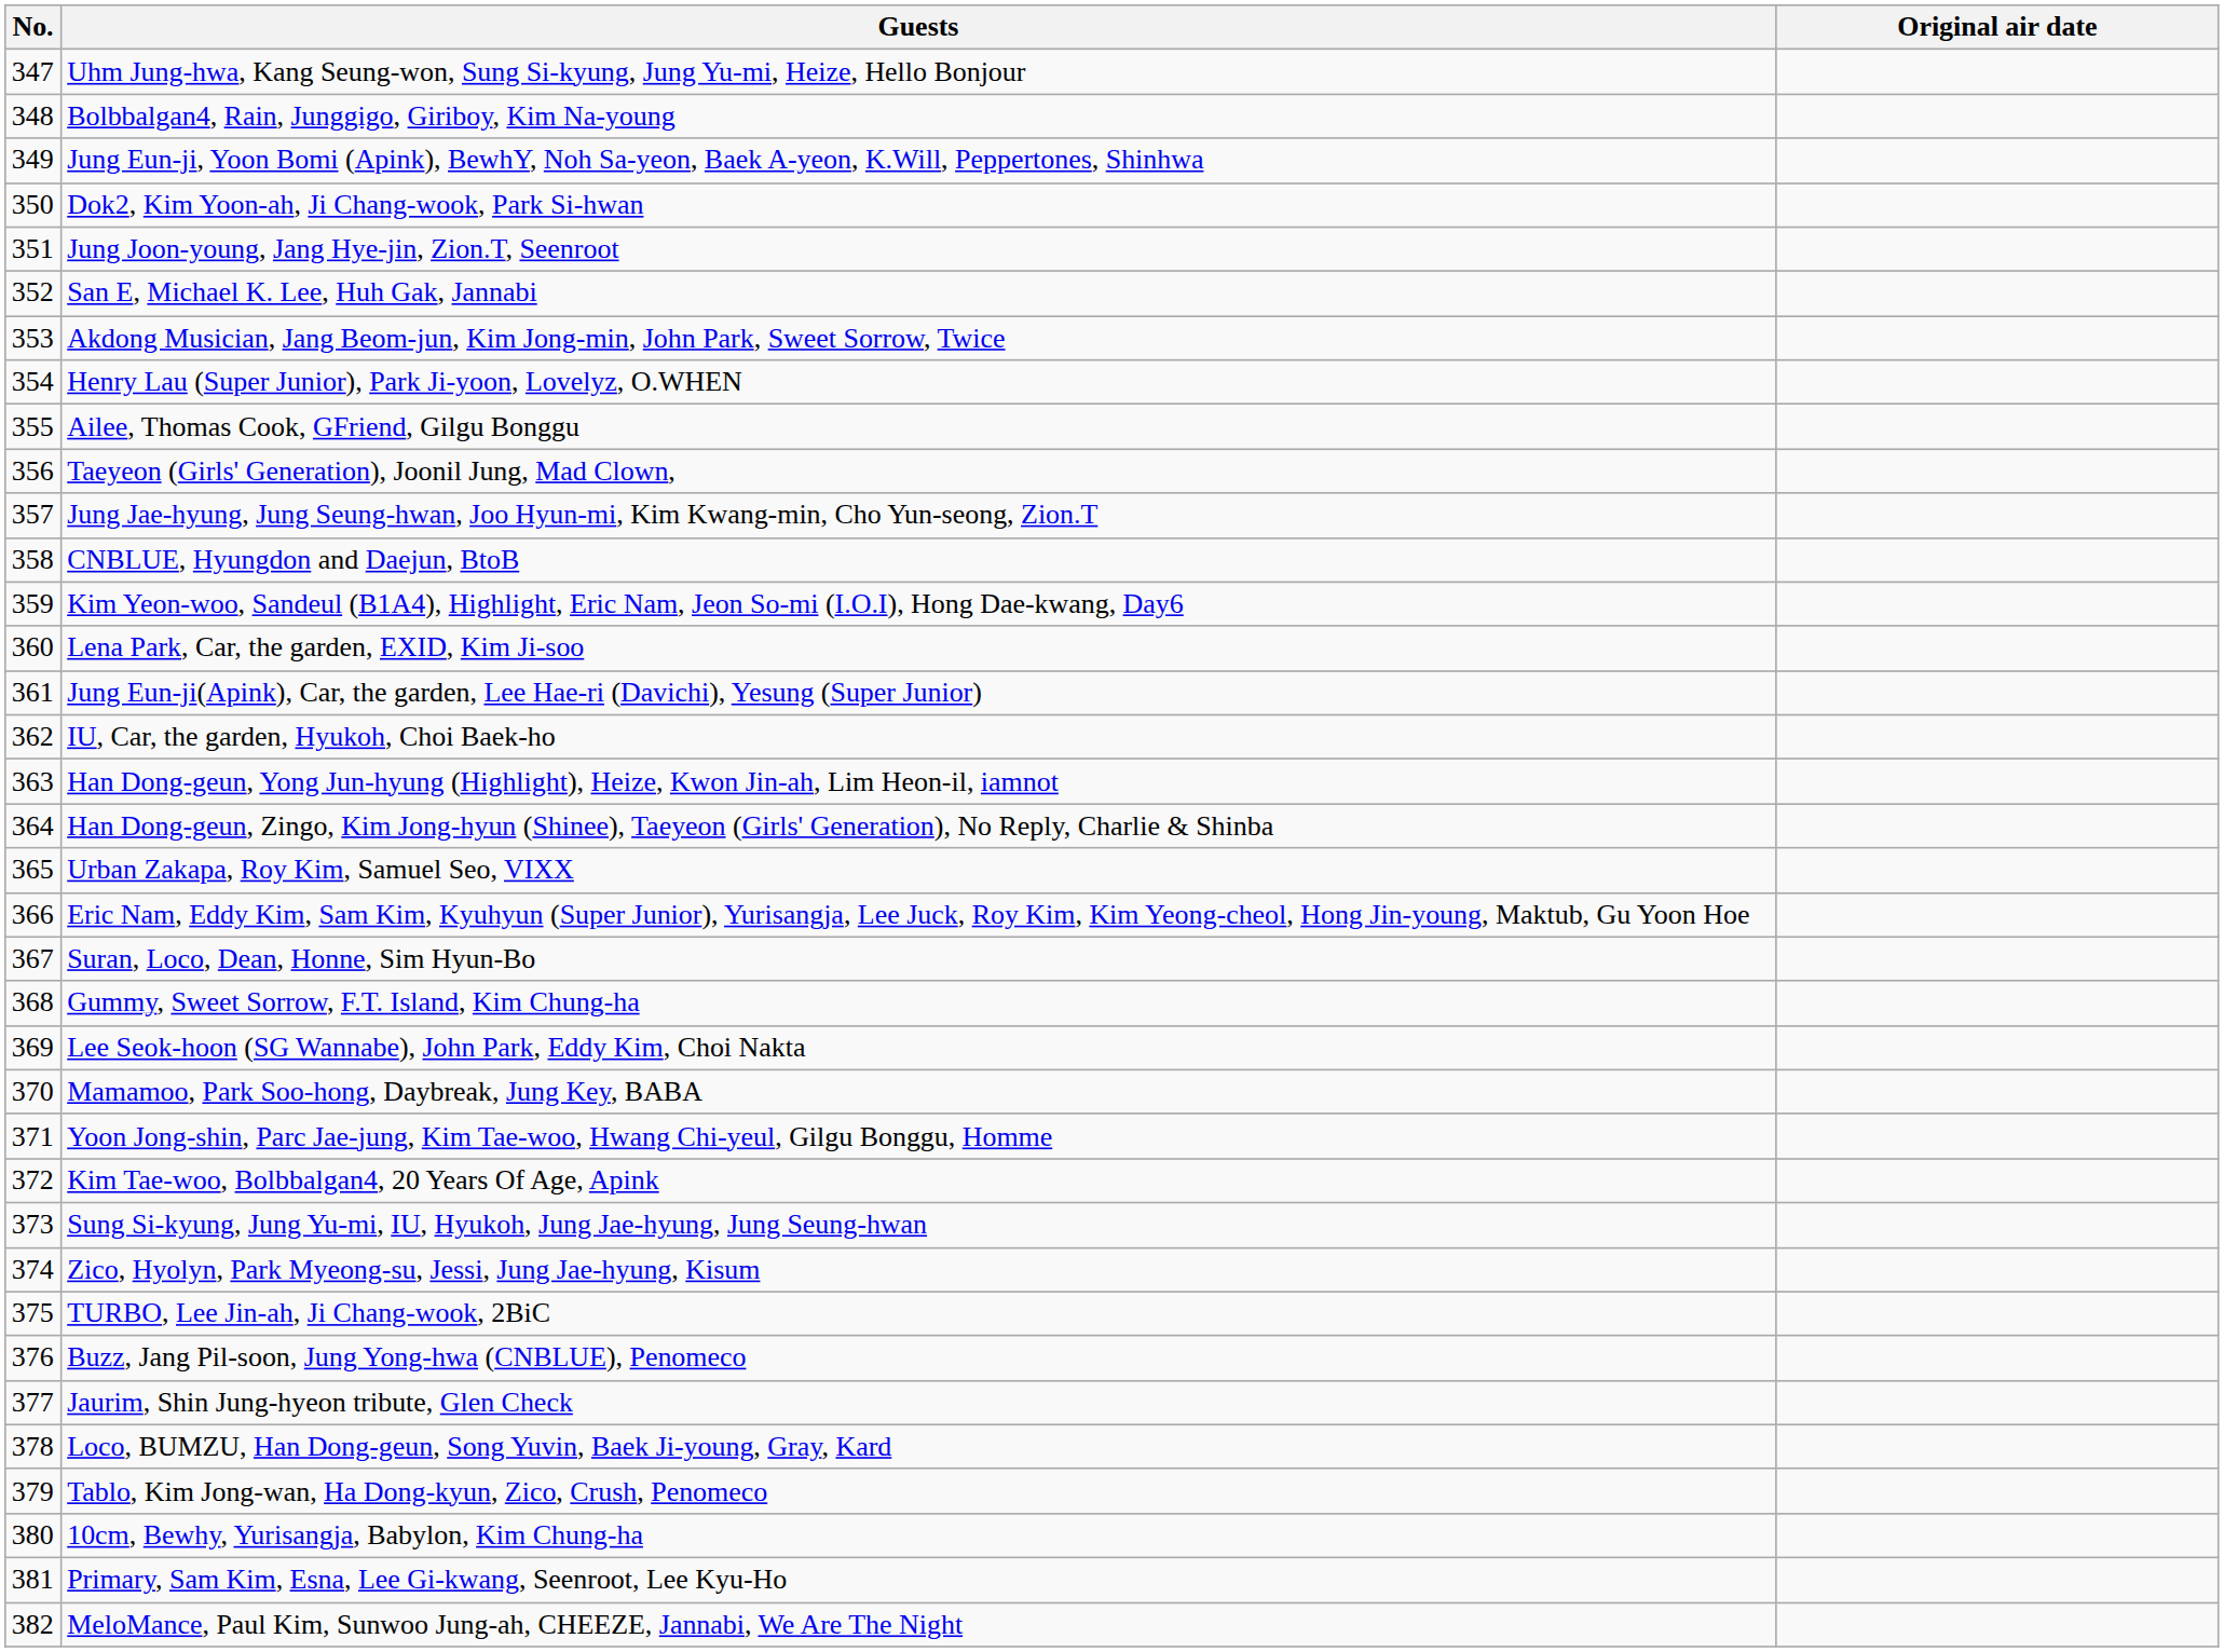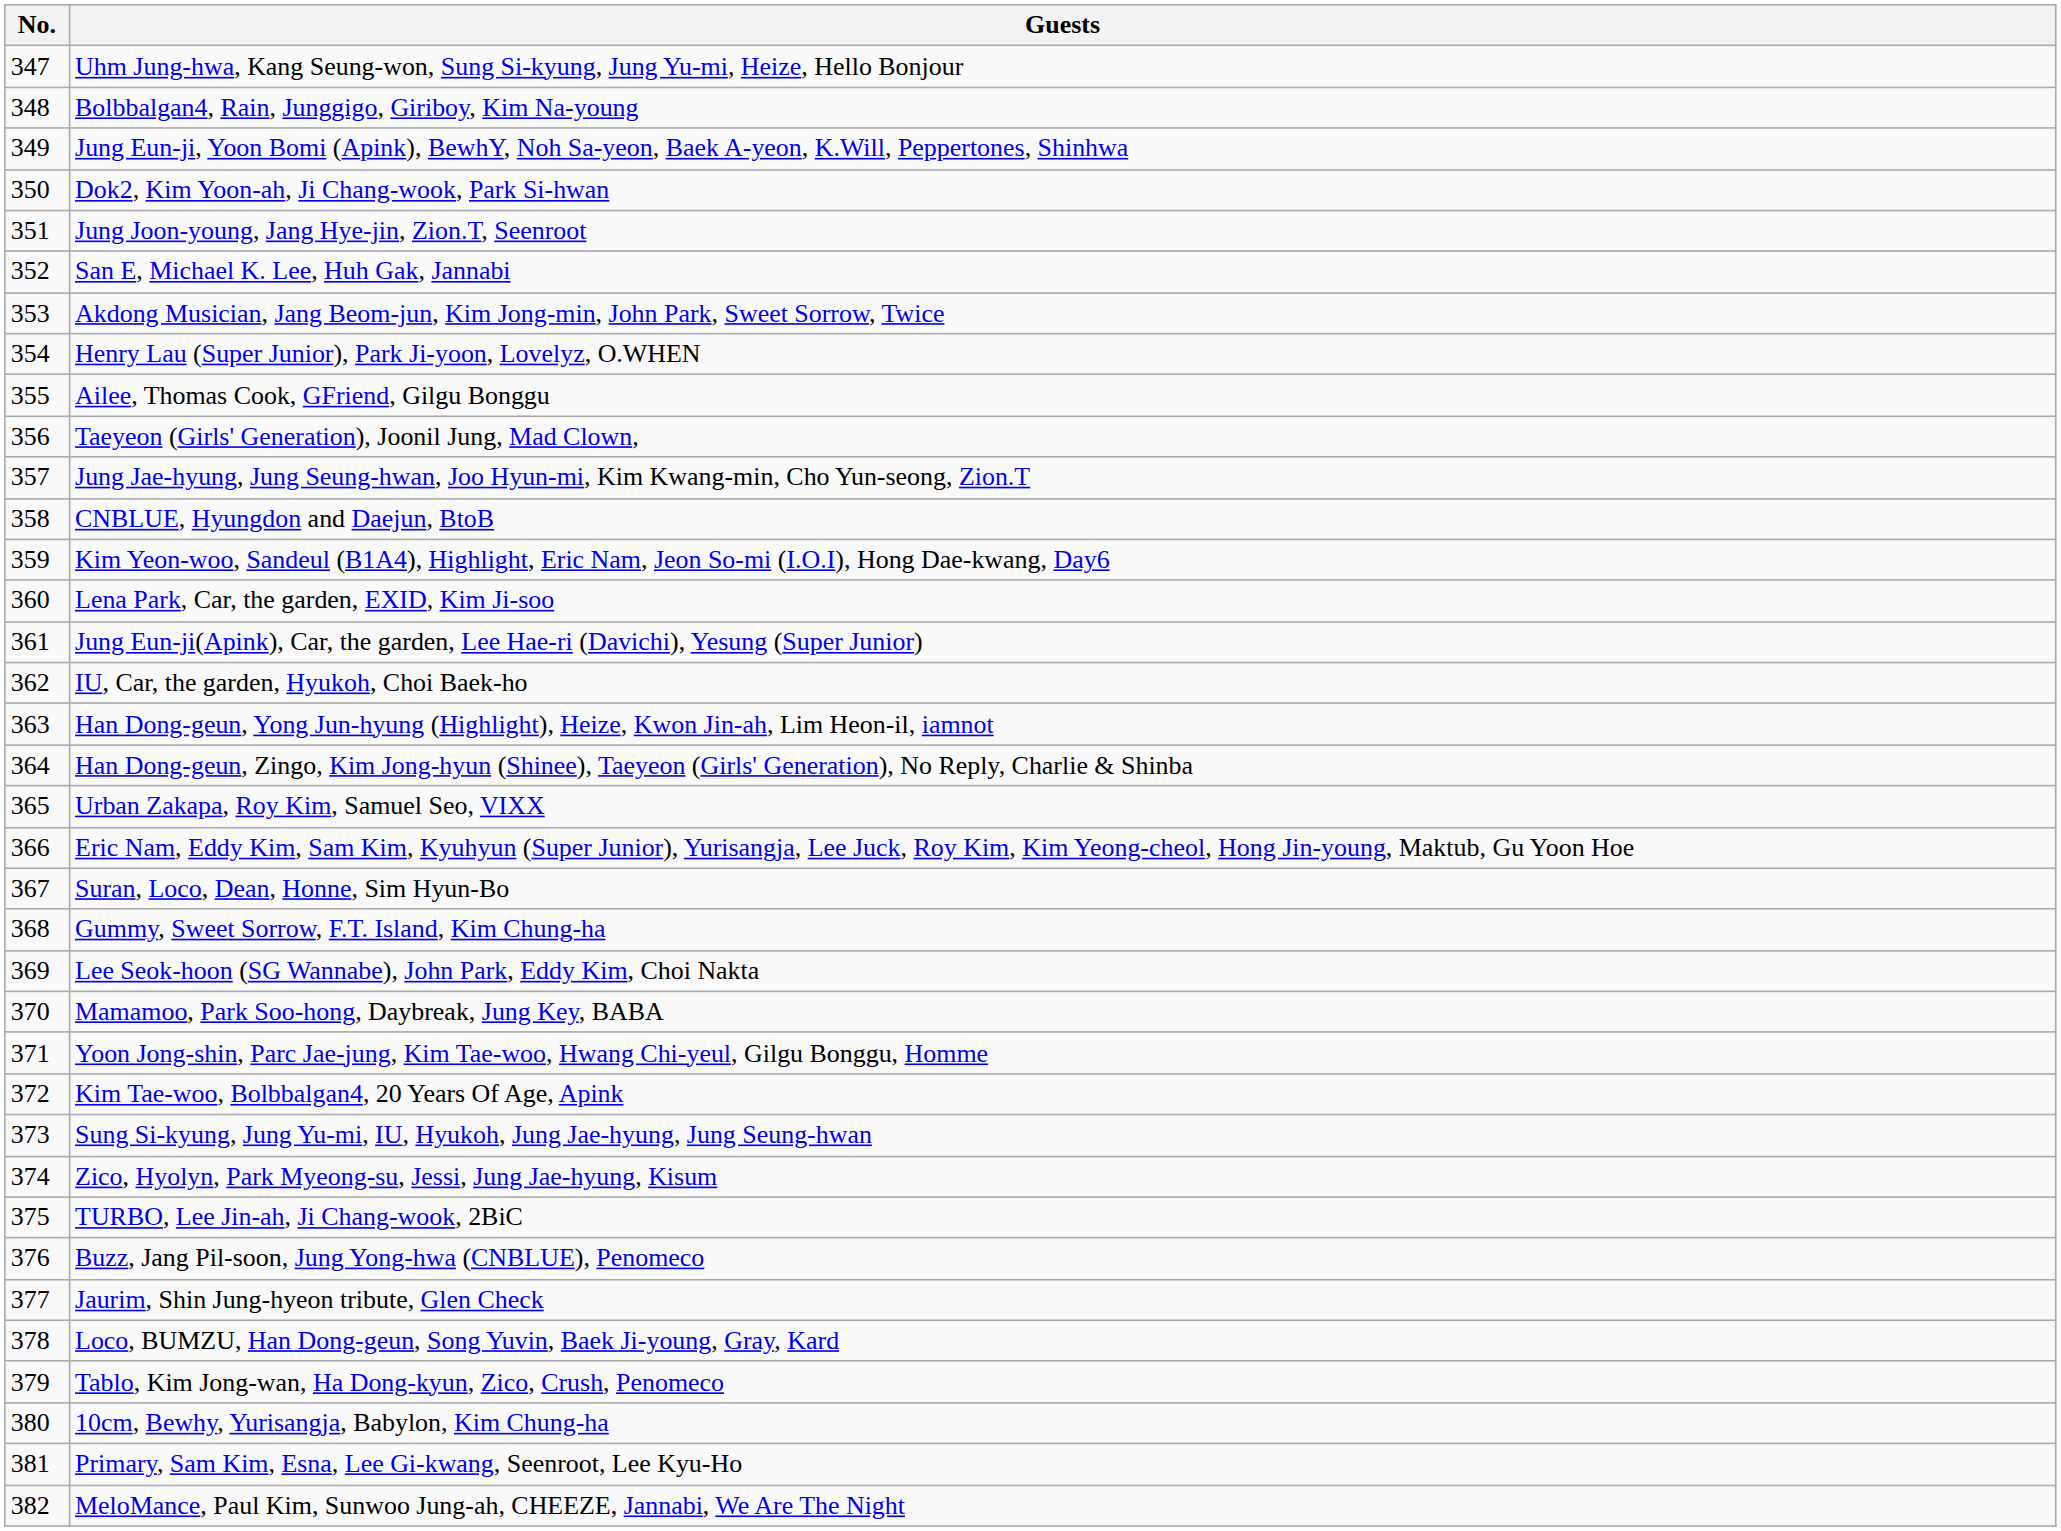- column: Original air date
